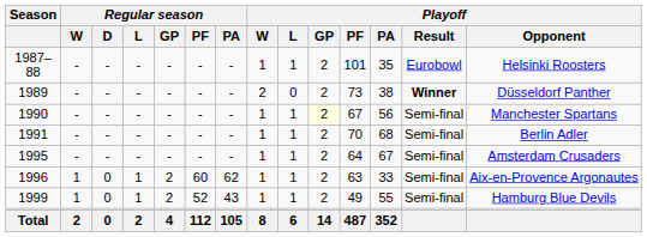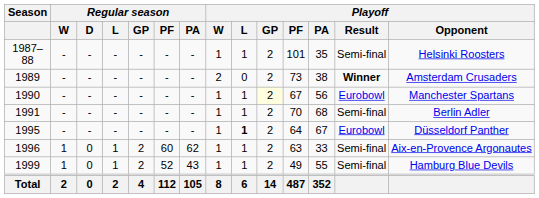1987–88 | Playoff / Result: Eurobowl -> Semi-final
1989 | Playoff / Opponent: Düsseldorf Panther -> Amsterdam Crusaders
1990 | Playoff / Result: Semi-final -> Eurobowl
1995 | Playoff / L: normal -> bold
1995 | Playoff / Result: Semi-final -> Eurobowl
1995 | Playoff / Opponent: Amsterdam Crusaders -> Düsseldorf Panther
